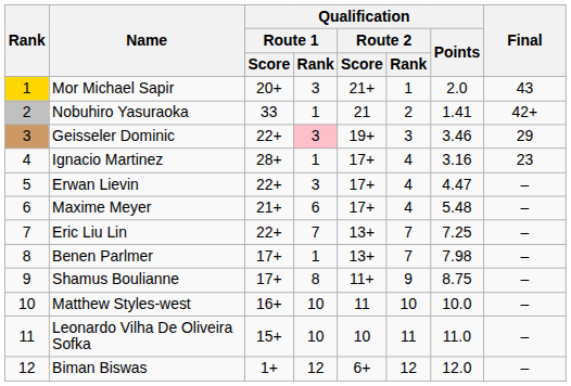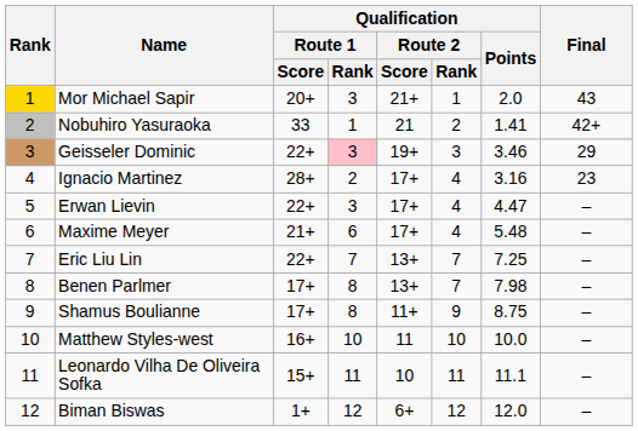Ignacio Martinez | Qualification / Route 1 / Rank: 1 -> 2
Benen Parlmer | Qualification / Route 1 / Rank: 1 -> 8
Leonardo Vilha De Oliveira Sofka | Qualification / Route 1 / Rank: 10 -> 11
Leonardo Vilha De Oliveira Sofka | Qualification / Points: 11.0 -> 11.1
